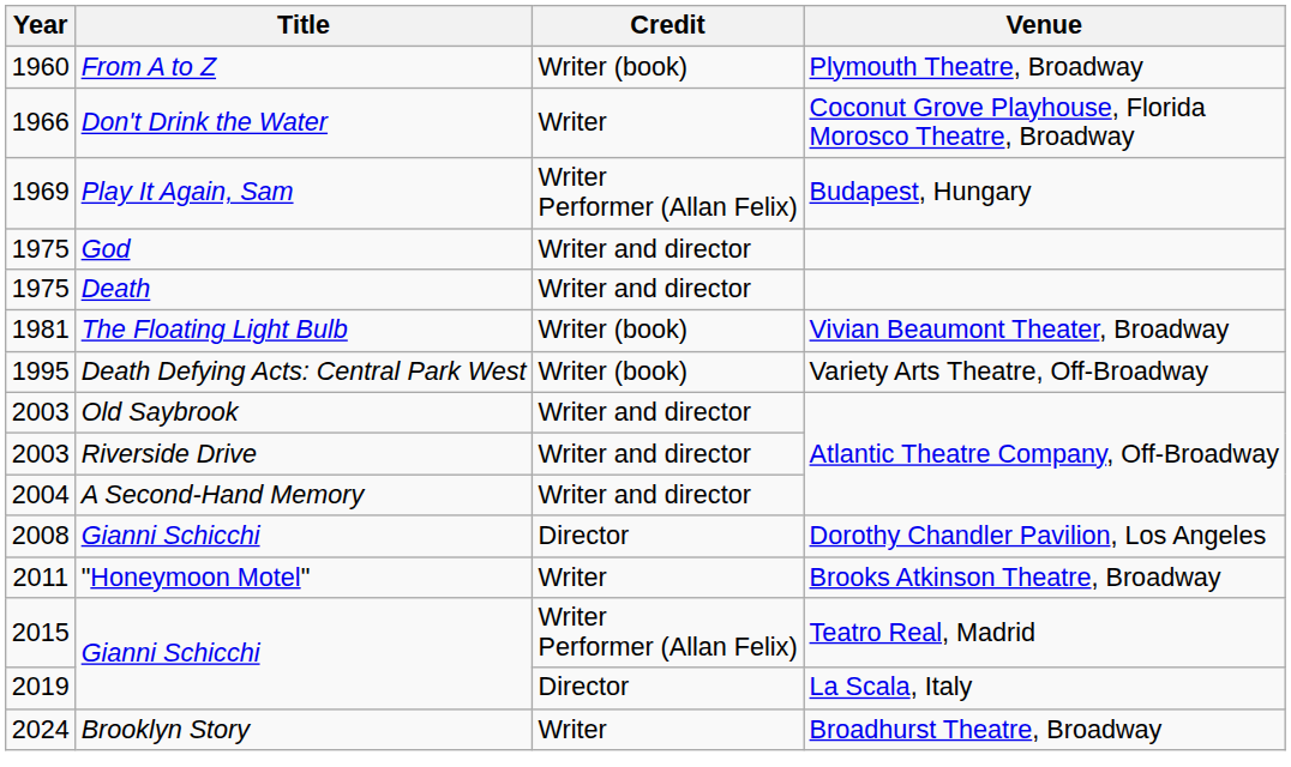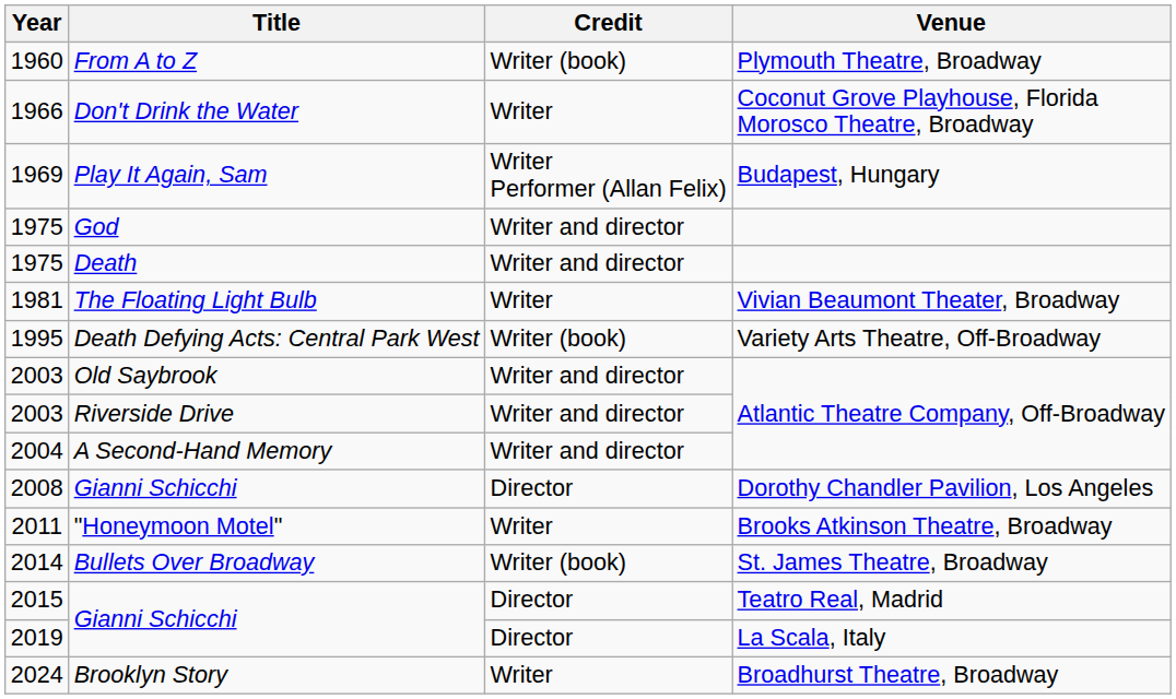1981 | Credit: Writer (book) -> Writer
+ row: 2014 | Bullets Over Broadway | Writer (book) | St. James Theatre, Broadway
2015 | Credit: Writer Performer (Allan Felix) -> Director
